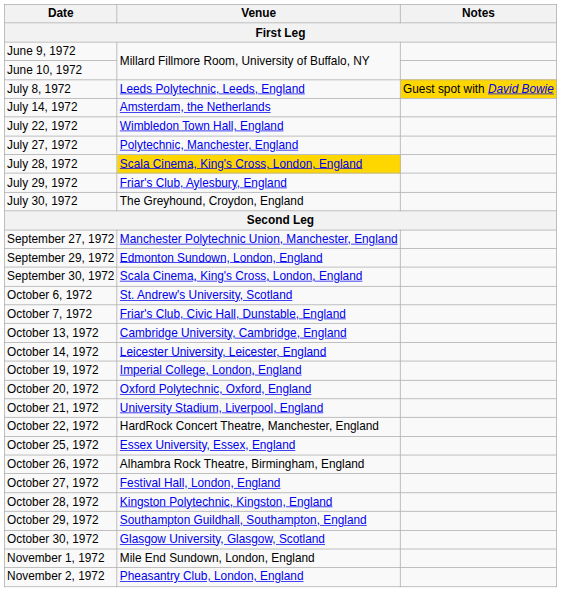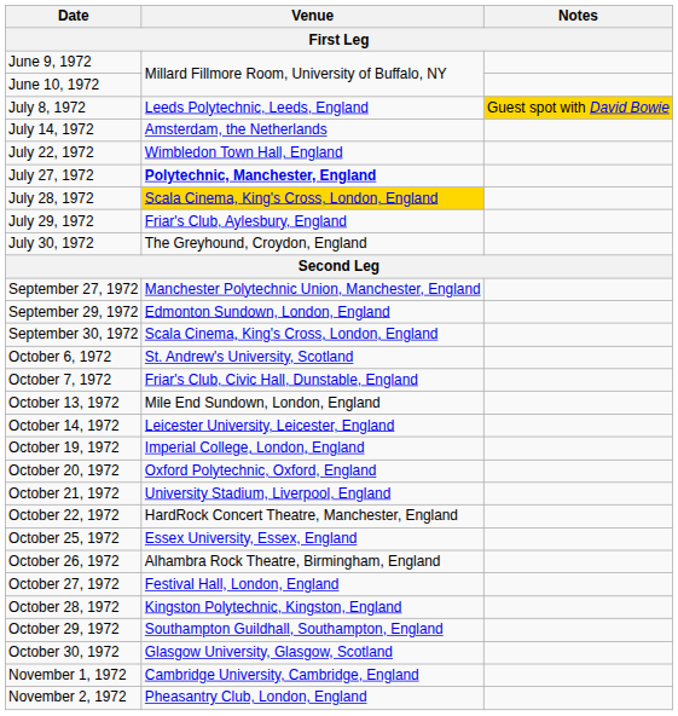July 27, 1972 | Venue: normal -> bold
October 13, 1972 | Venue: Cambridge University, Cambridge, England -> Mile End Sundown, London, England
November 1, 1972 | Venue: Mile End Sundown, London, England -> Cambridge University, Cambridge, England
